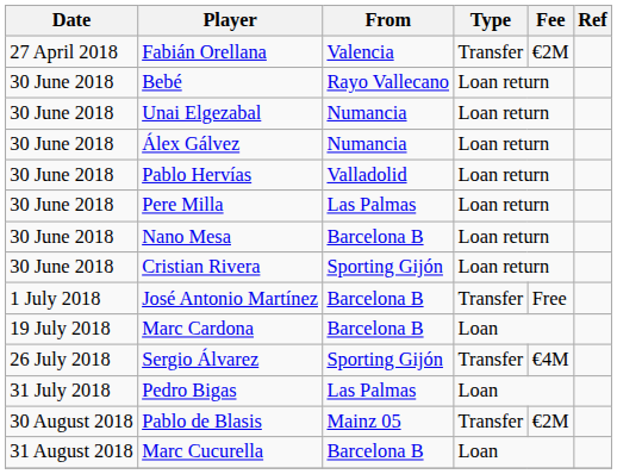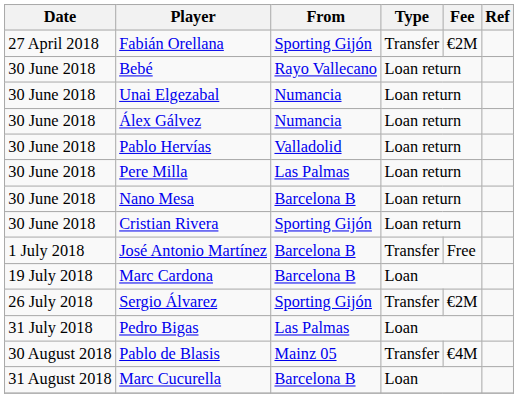Fabián Orellana | From: Valencia -> Sporting Gijón
Sergio Álvarez | Fee: €4M -> €2M
Pablo de Blasis | Fee: €2M -> €4M
